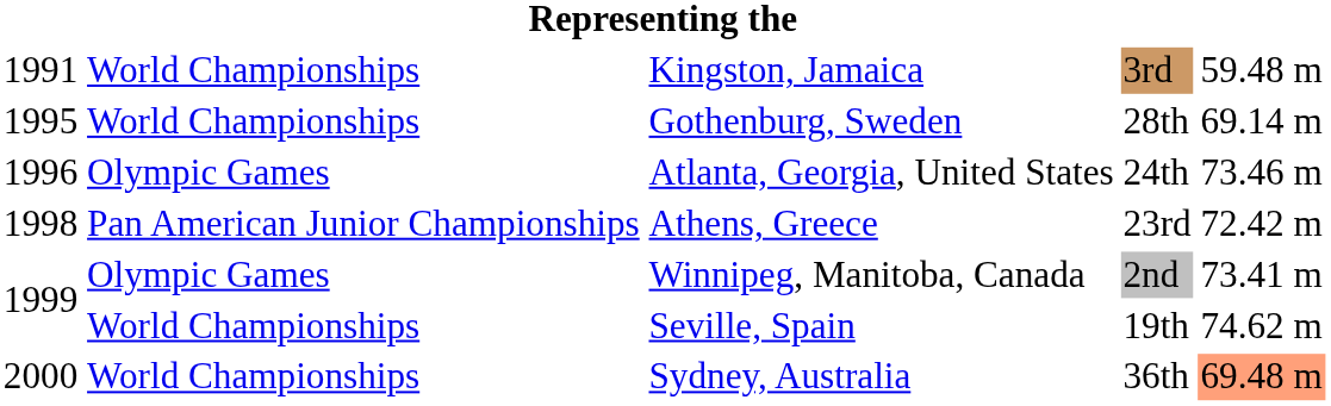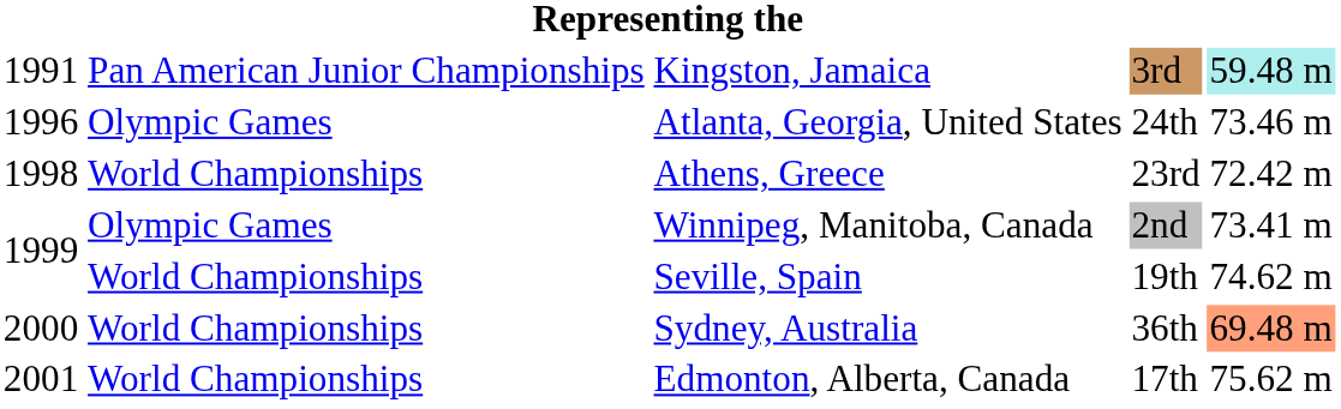Kingston, Jamaica | column 2: World Championships -> Pan American Junior Championships
Kingston, Jamaica | column 5: no background -> paleturquoise background
- row: 1995 | World Championships | Gothenburg, Sweden | 28th | 69.14 m
Athens, Greece | column 2: Pan American Junior Championships -> World Championships
+ row: 2001 | World Championships | Edmonton, Alberta, Canada | 17th | 75.62 m
